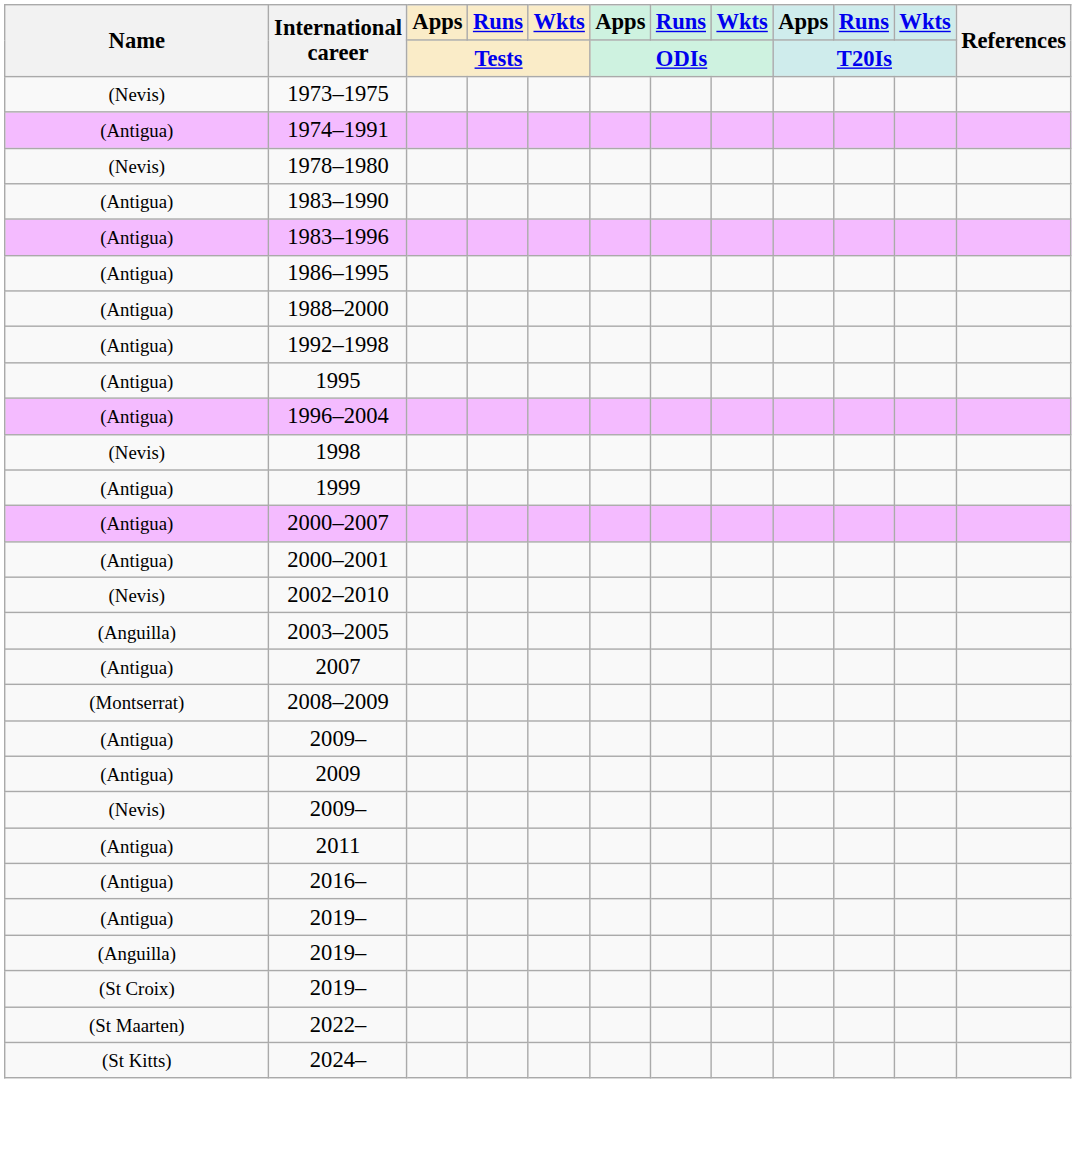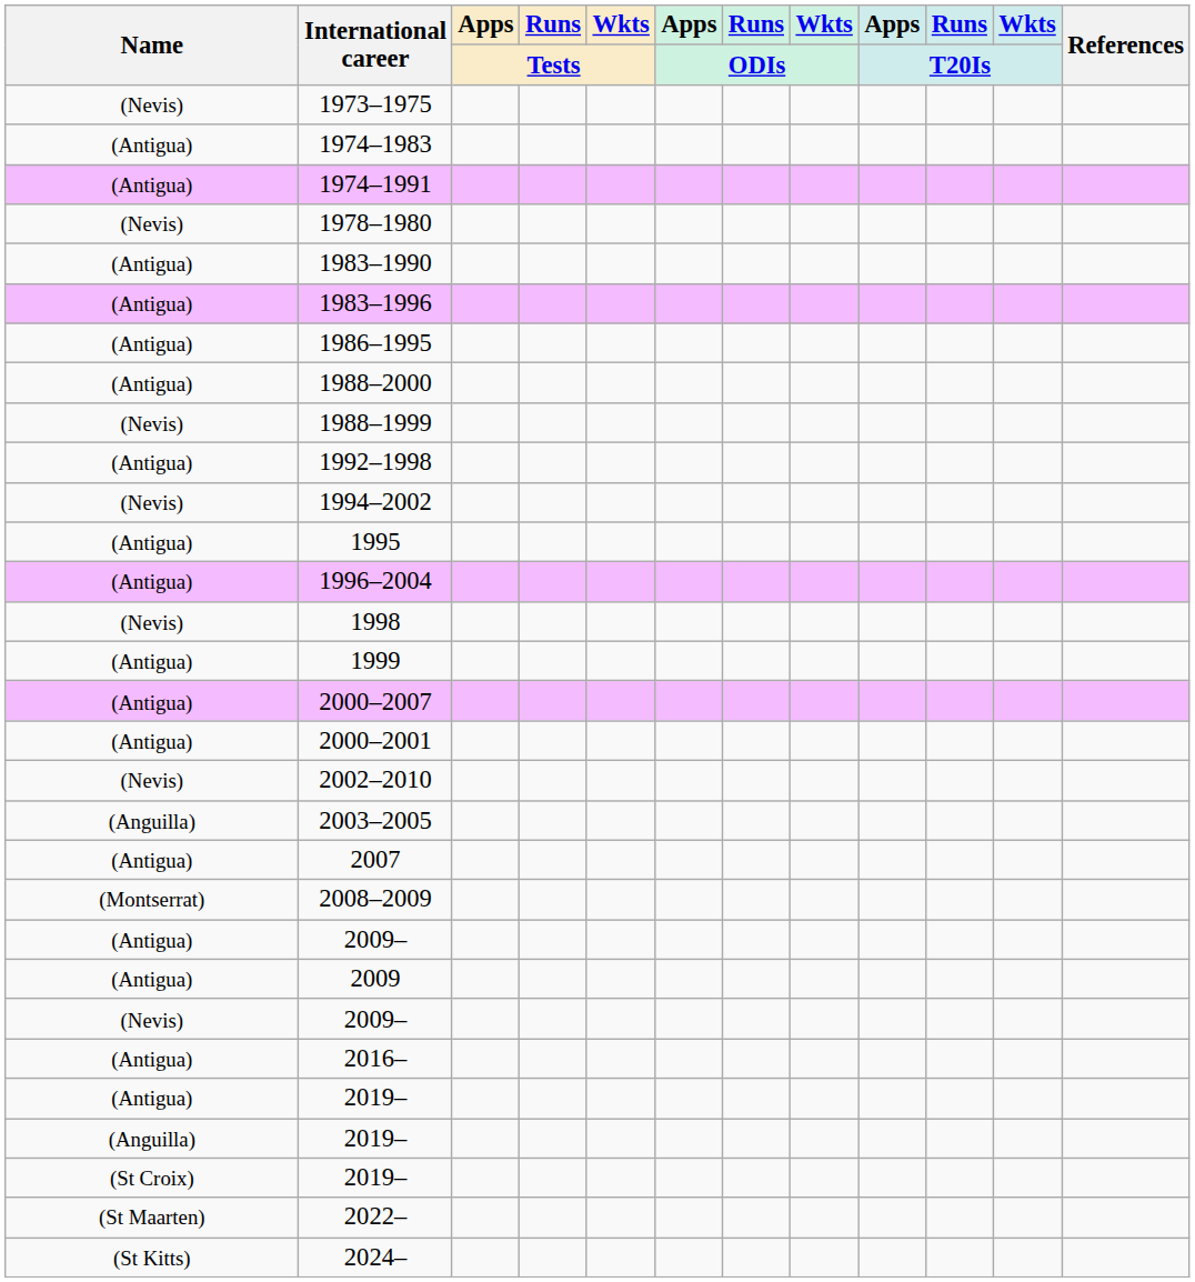+ row: (Antigua) | 1974–1983
+ row: (Nevis) | 1988–1999
+ row: (Nevis) | 1994–2002
- row: (Antigua) | 2011
